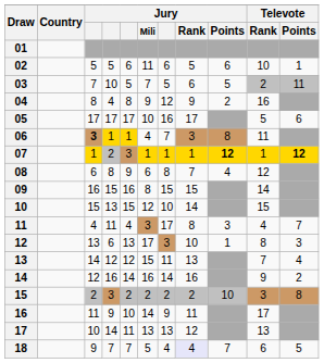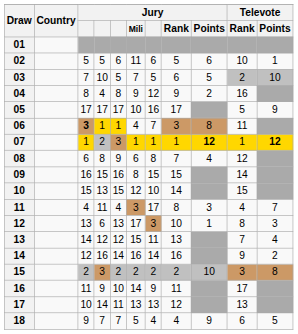03 | Televote / Points: 11 -> 10
05 | Televote / Points: 6 -> 9
18 | Jury / Rank: lavender background -> no background
18 | Jury / Points: 7 -> 9
